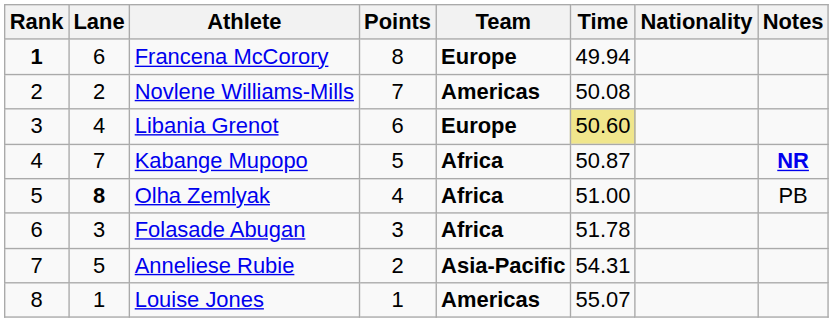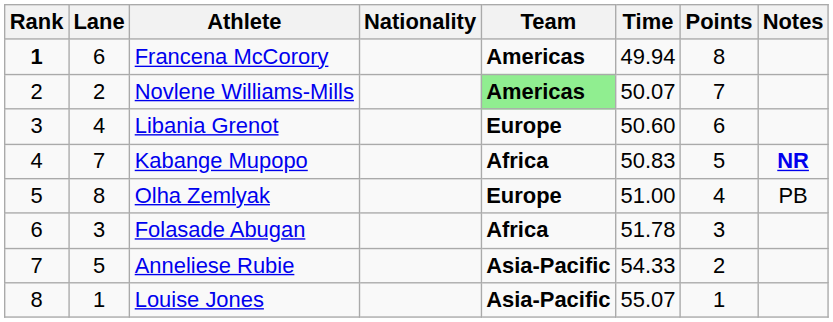columns swapped: Nationality <-> Points
Francena McCorory | Team: Europe -> Americas
Novlene Williams-Mills | Team: no background -> lightgreen background
Novlene Williams-Mills | Time: 50.08 -> 50.07
Libania Grenot | Time: khaki background -> no background
Kabange Mupopo | Time: 50.87 -> 50.83
Olha Zemlyak | Lane: bold -> normal
Olha Zemlyak | Team: Africa -> Europe
Anneliese Rubie | Time: 54.31 -> 54.33
Louise Jones | Team: Americas -> Asia-Pacific
